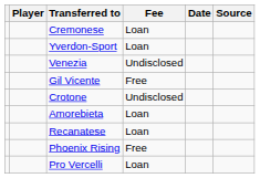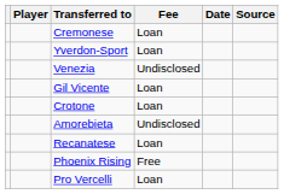Gil Vicente | Fee: Free -> Loan
Crotone | Fee: Undisclosed -> Loan
Amorebieta | Fee: Loan -> Undisclosed
